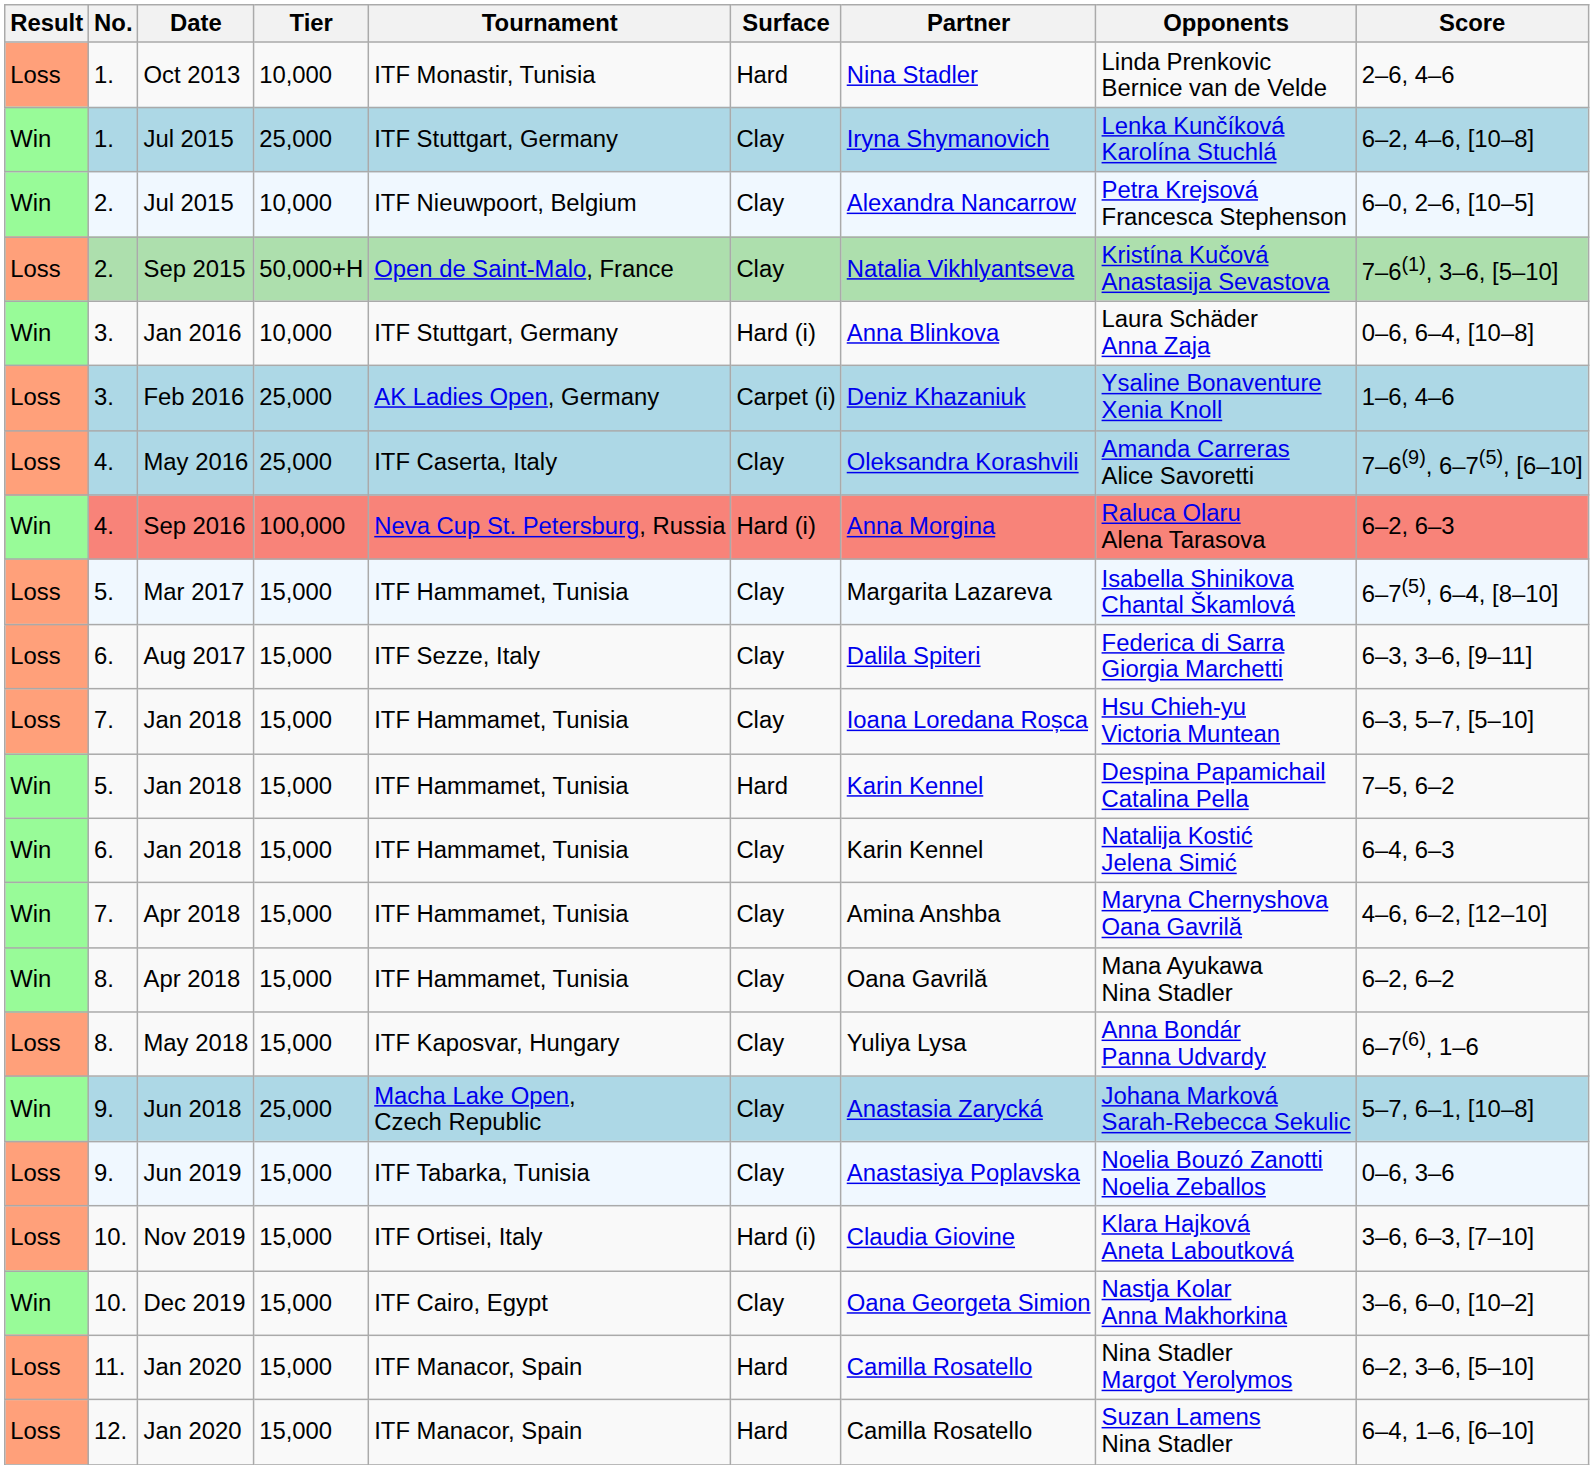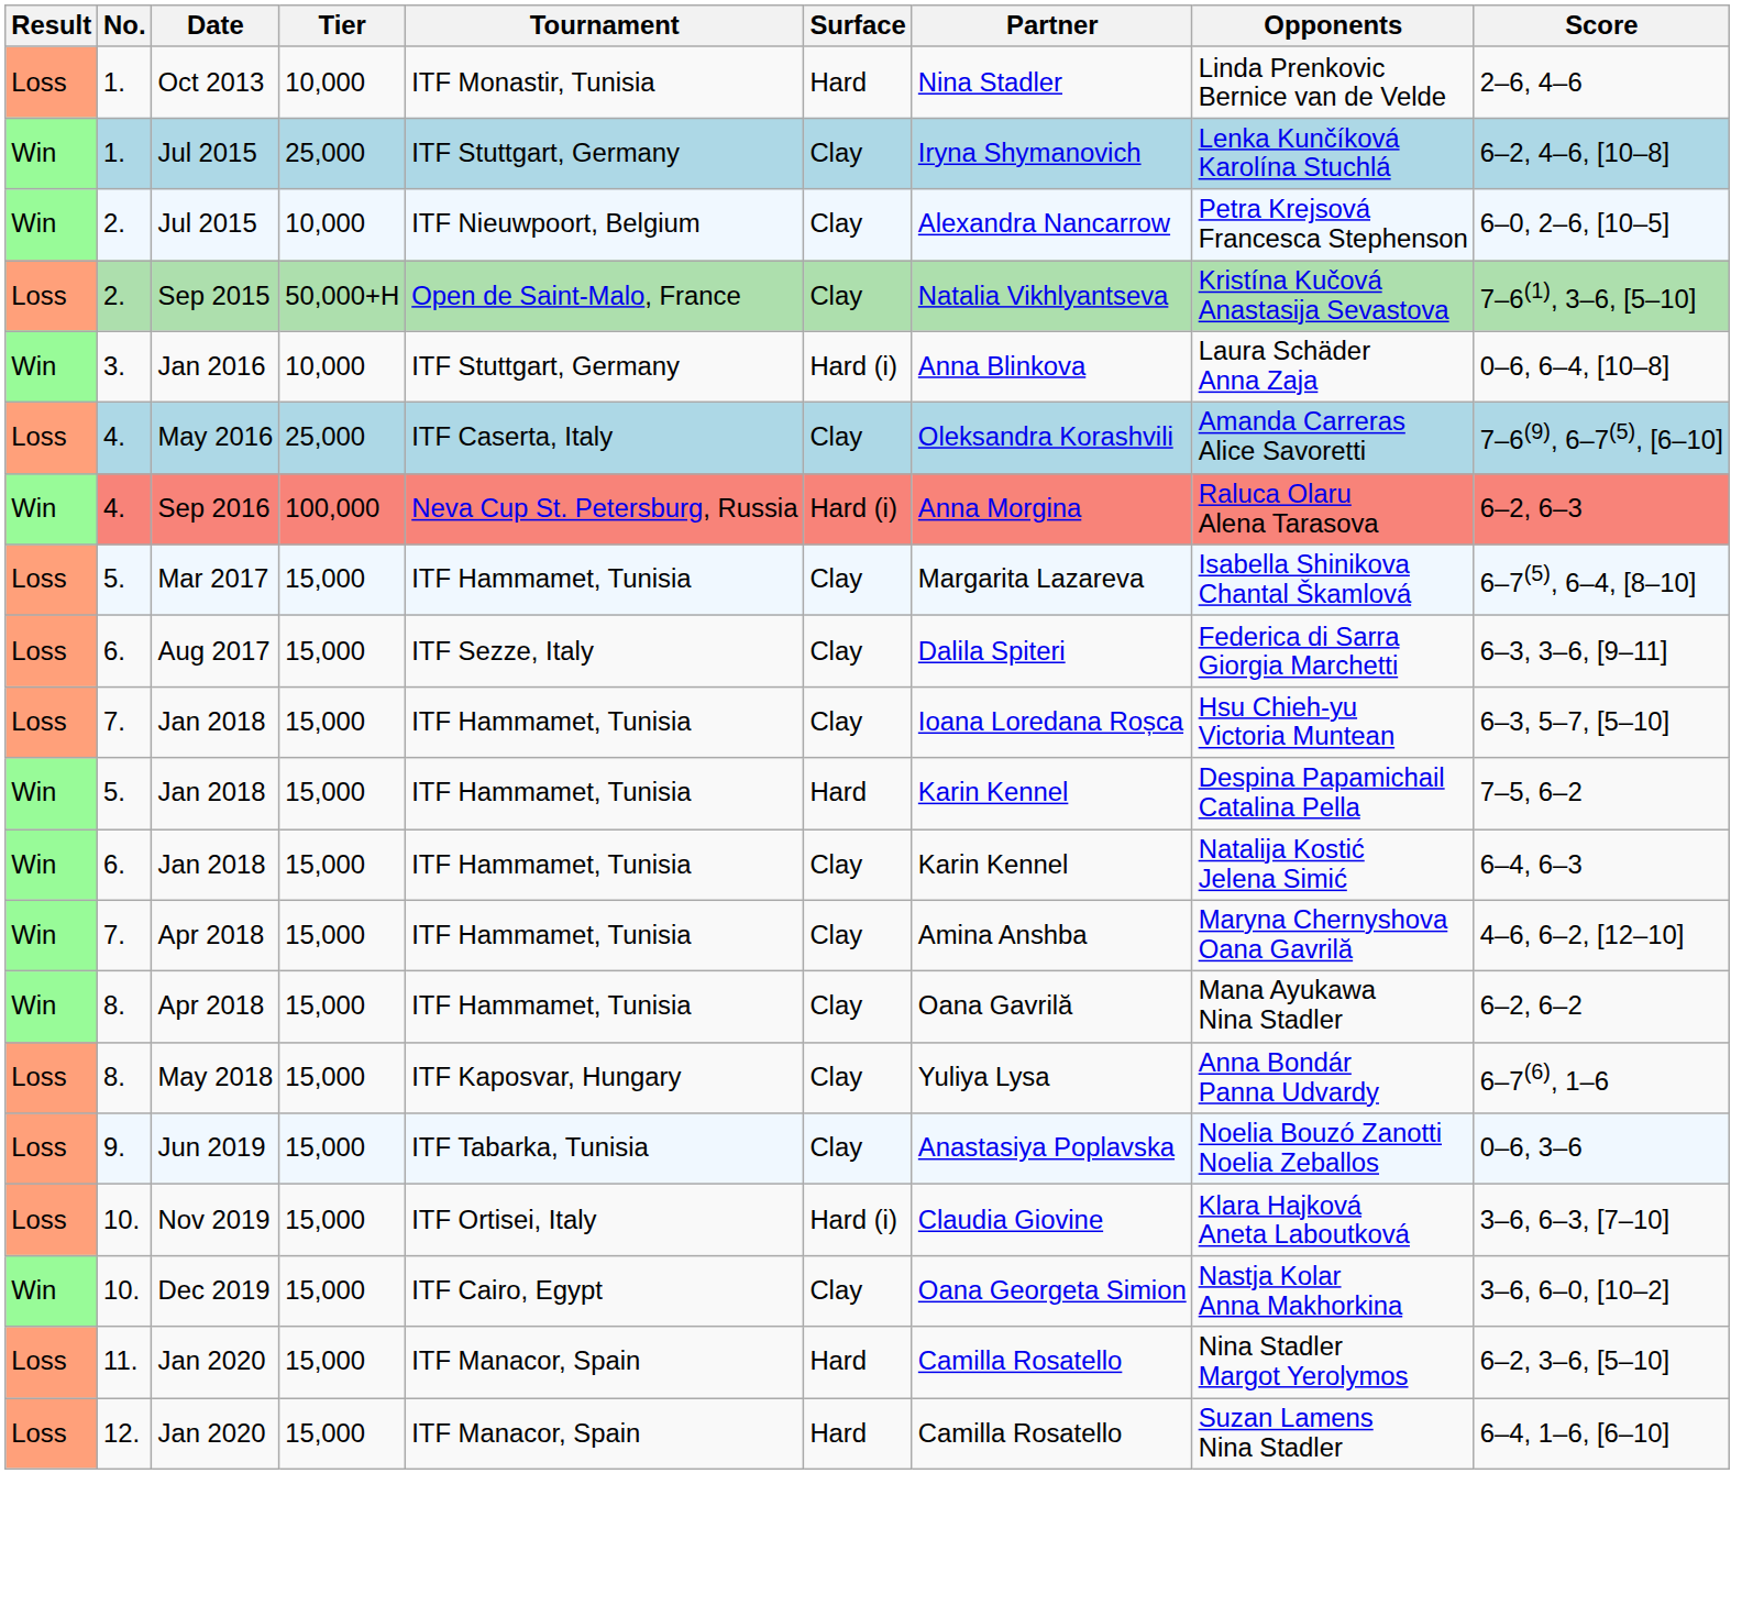- row: Loss | 3. | Feb 2016 | 25,000 | AK Ladies Open, Germany | Carpet (i) | Deniz Khazaniuk | Ysaline Bonaventure Xenia Knoll | 1–6, 4–6
- row: Win | 9. | Jun 2018 | 25,000 | Macha Lake Open, Czech Republic | Clay | Anastasia Zarycká | Johana Marková Sarah-Rebecca Sekulic | 5–7, 6–1, [10–8]
